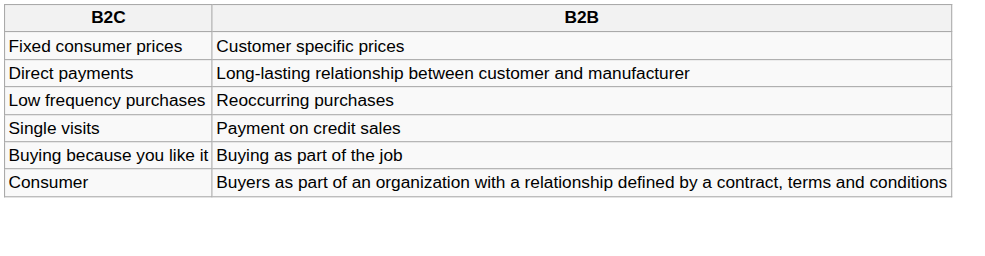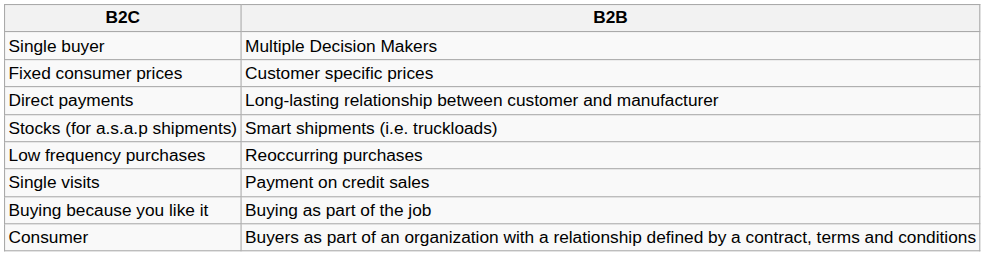+ row: Single buyer | Multiple Decision Makers
+ row: Stocks (for a.s.a.p shipments) | Smart shipments (i.e. truckloads)
